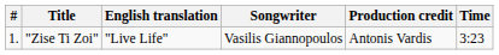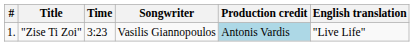columns swapped: English translation <-> Time
"Zise Ti Zoi" | Production credit: no background -> lightblue background
